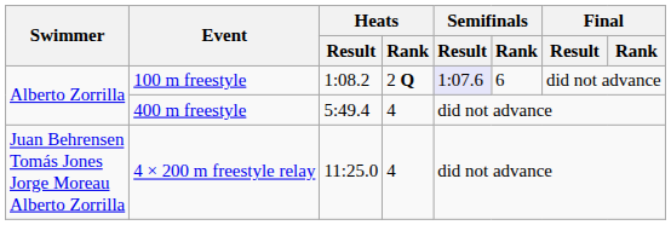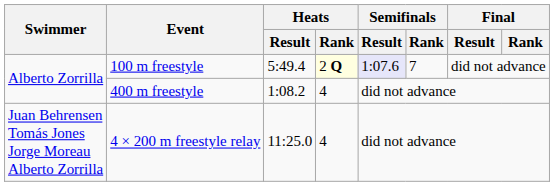100 m freestyle | Heats / Result: 1:08.2 -> 5:49.4
100 m freestyle | Heats / Rank: no background -> lightyellow background
100 m freestyle | Semifinals / Rank: 6 -> 7
400 m freestyle | Heats / Result: 5:49.4 -> 1:08.2
